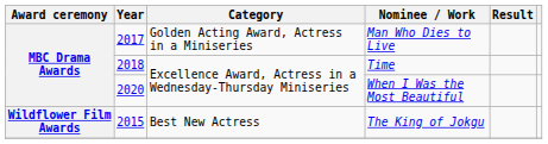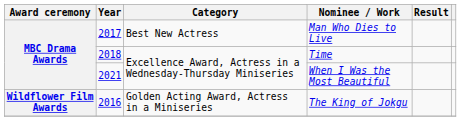Man Who Dies to Live | Category: Golden Acting Award, Actress in a Miniseries -> Best New Actress
When I Was the Most Beautiful | Year: 2020 -> 2021
The King of Jokgu | Year: 2015 -> 2016
The King of Jokgu | Category: Best New Actress -> Golden Acting Award, Actress in a Miniseries
